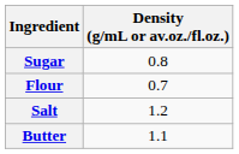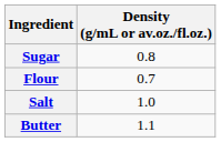Salt | Density (g/mL or av.oz./fl.oz.): 1.2 -> 1.0
